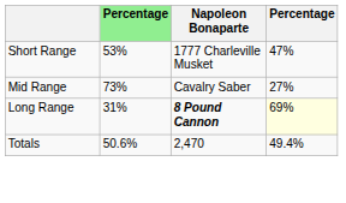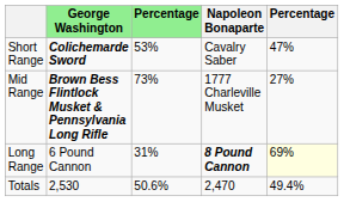+ column: George Washington | Colichemarde Sword | Brown Bess Flintlock Musket & Pennsylvania Long Rifle | 6 Pound Cannon | 2,530
Short Range | Napoleon Bonaparte: 1777 Charleville Musket -> Cavalry Saber
Mid Range | Napoleon Bonaparte: Cavalry Saber -> 1777 Charleville Musket
